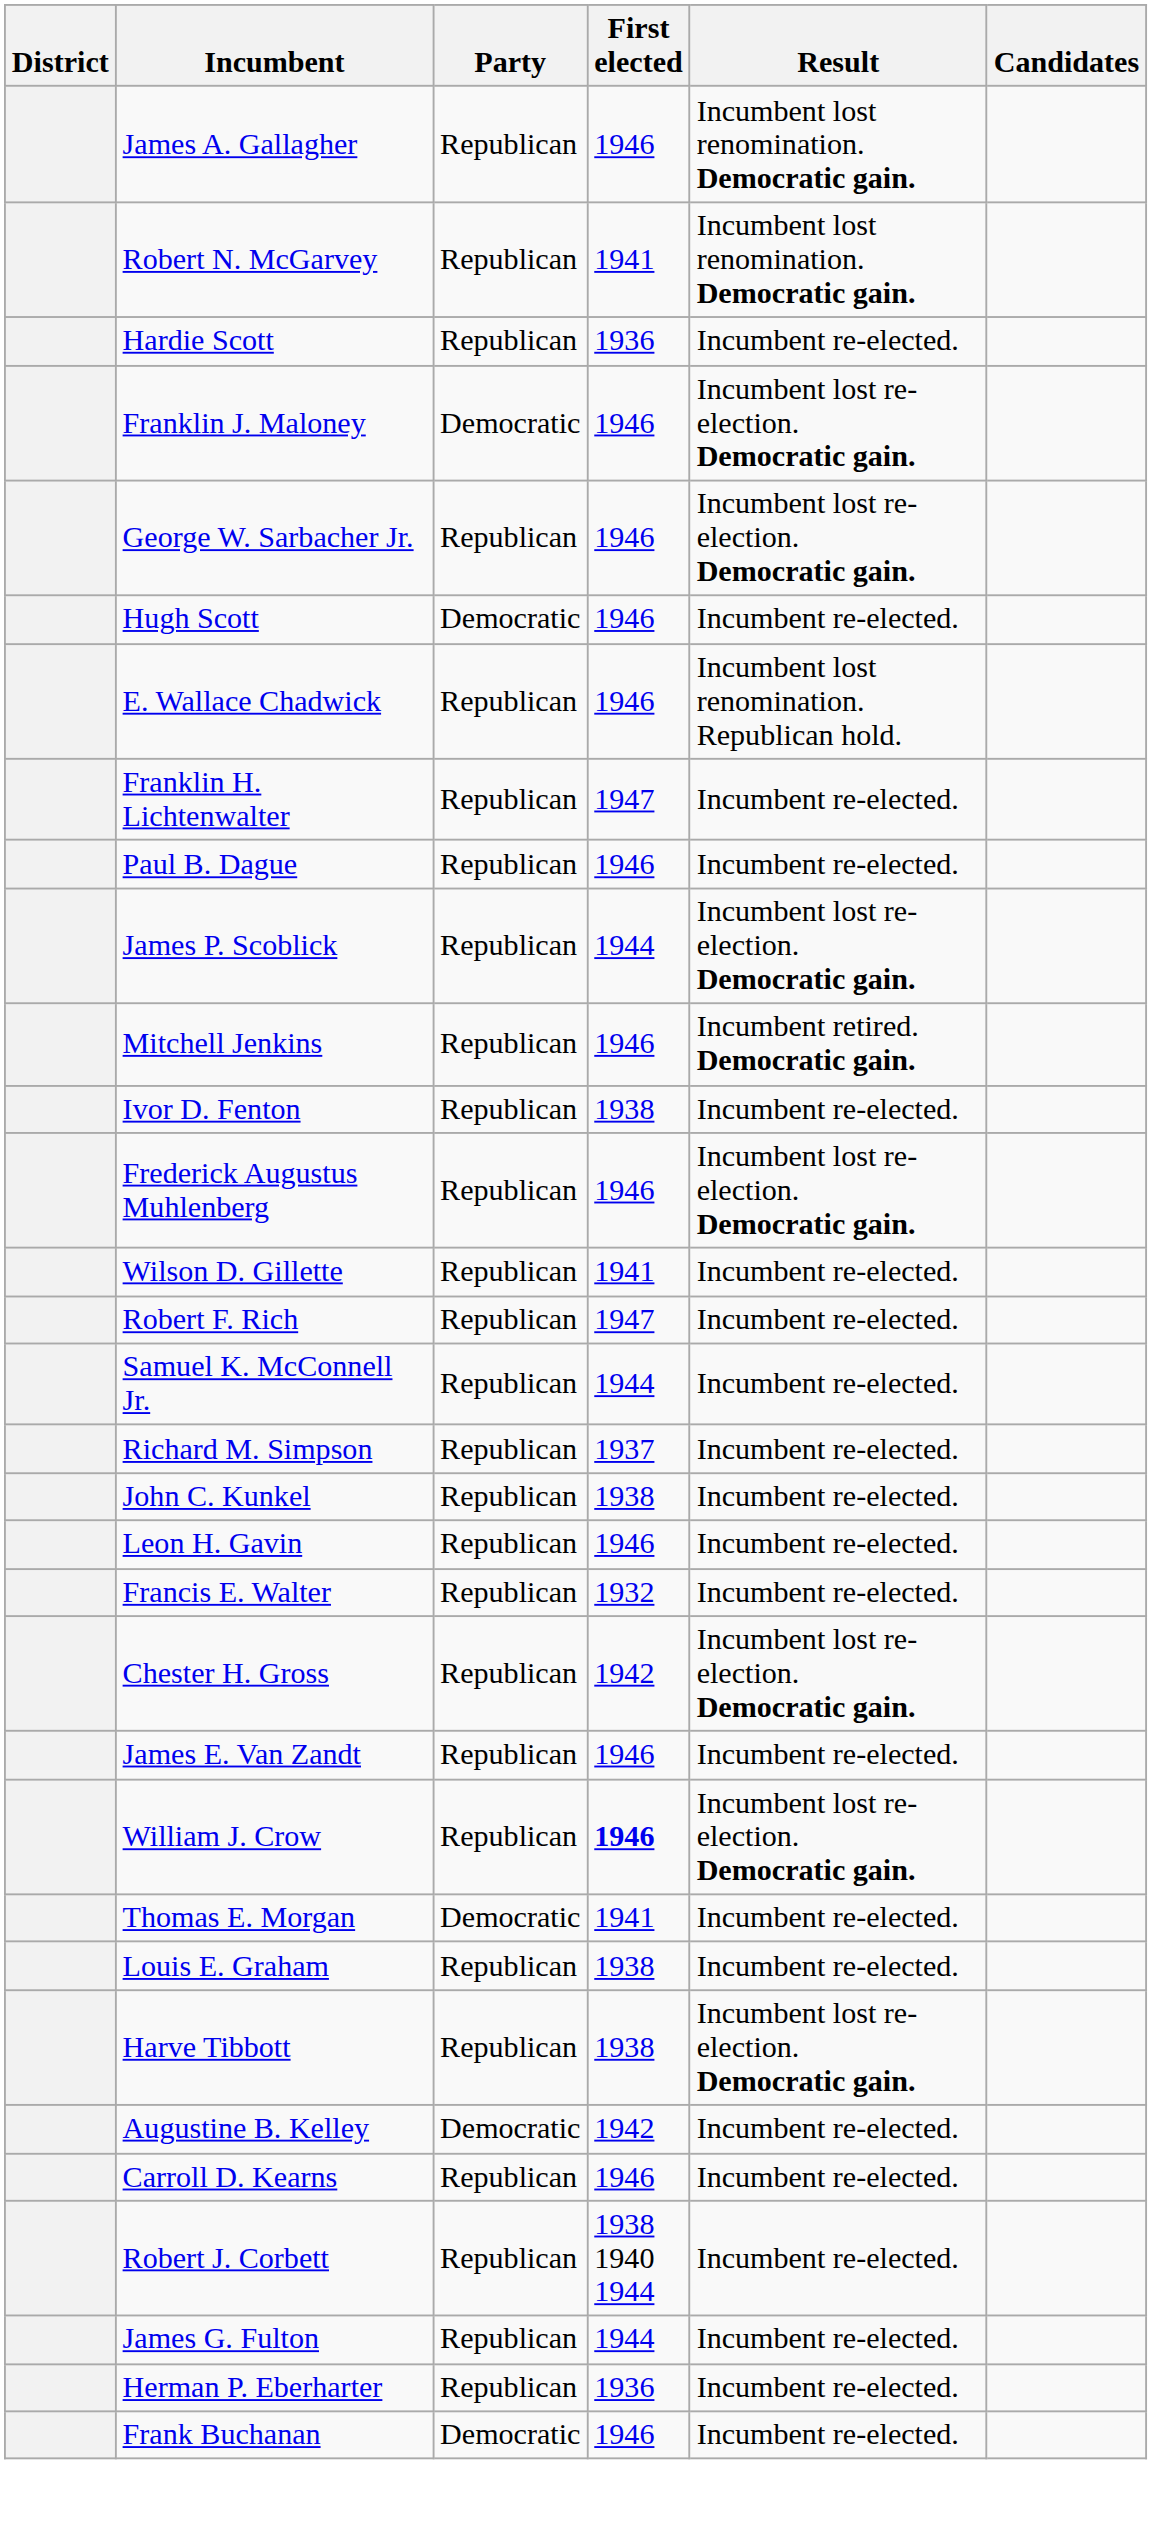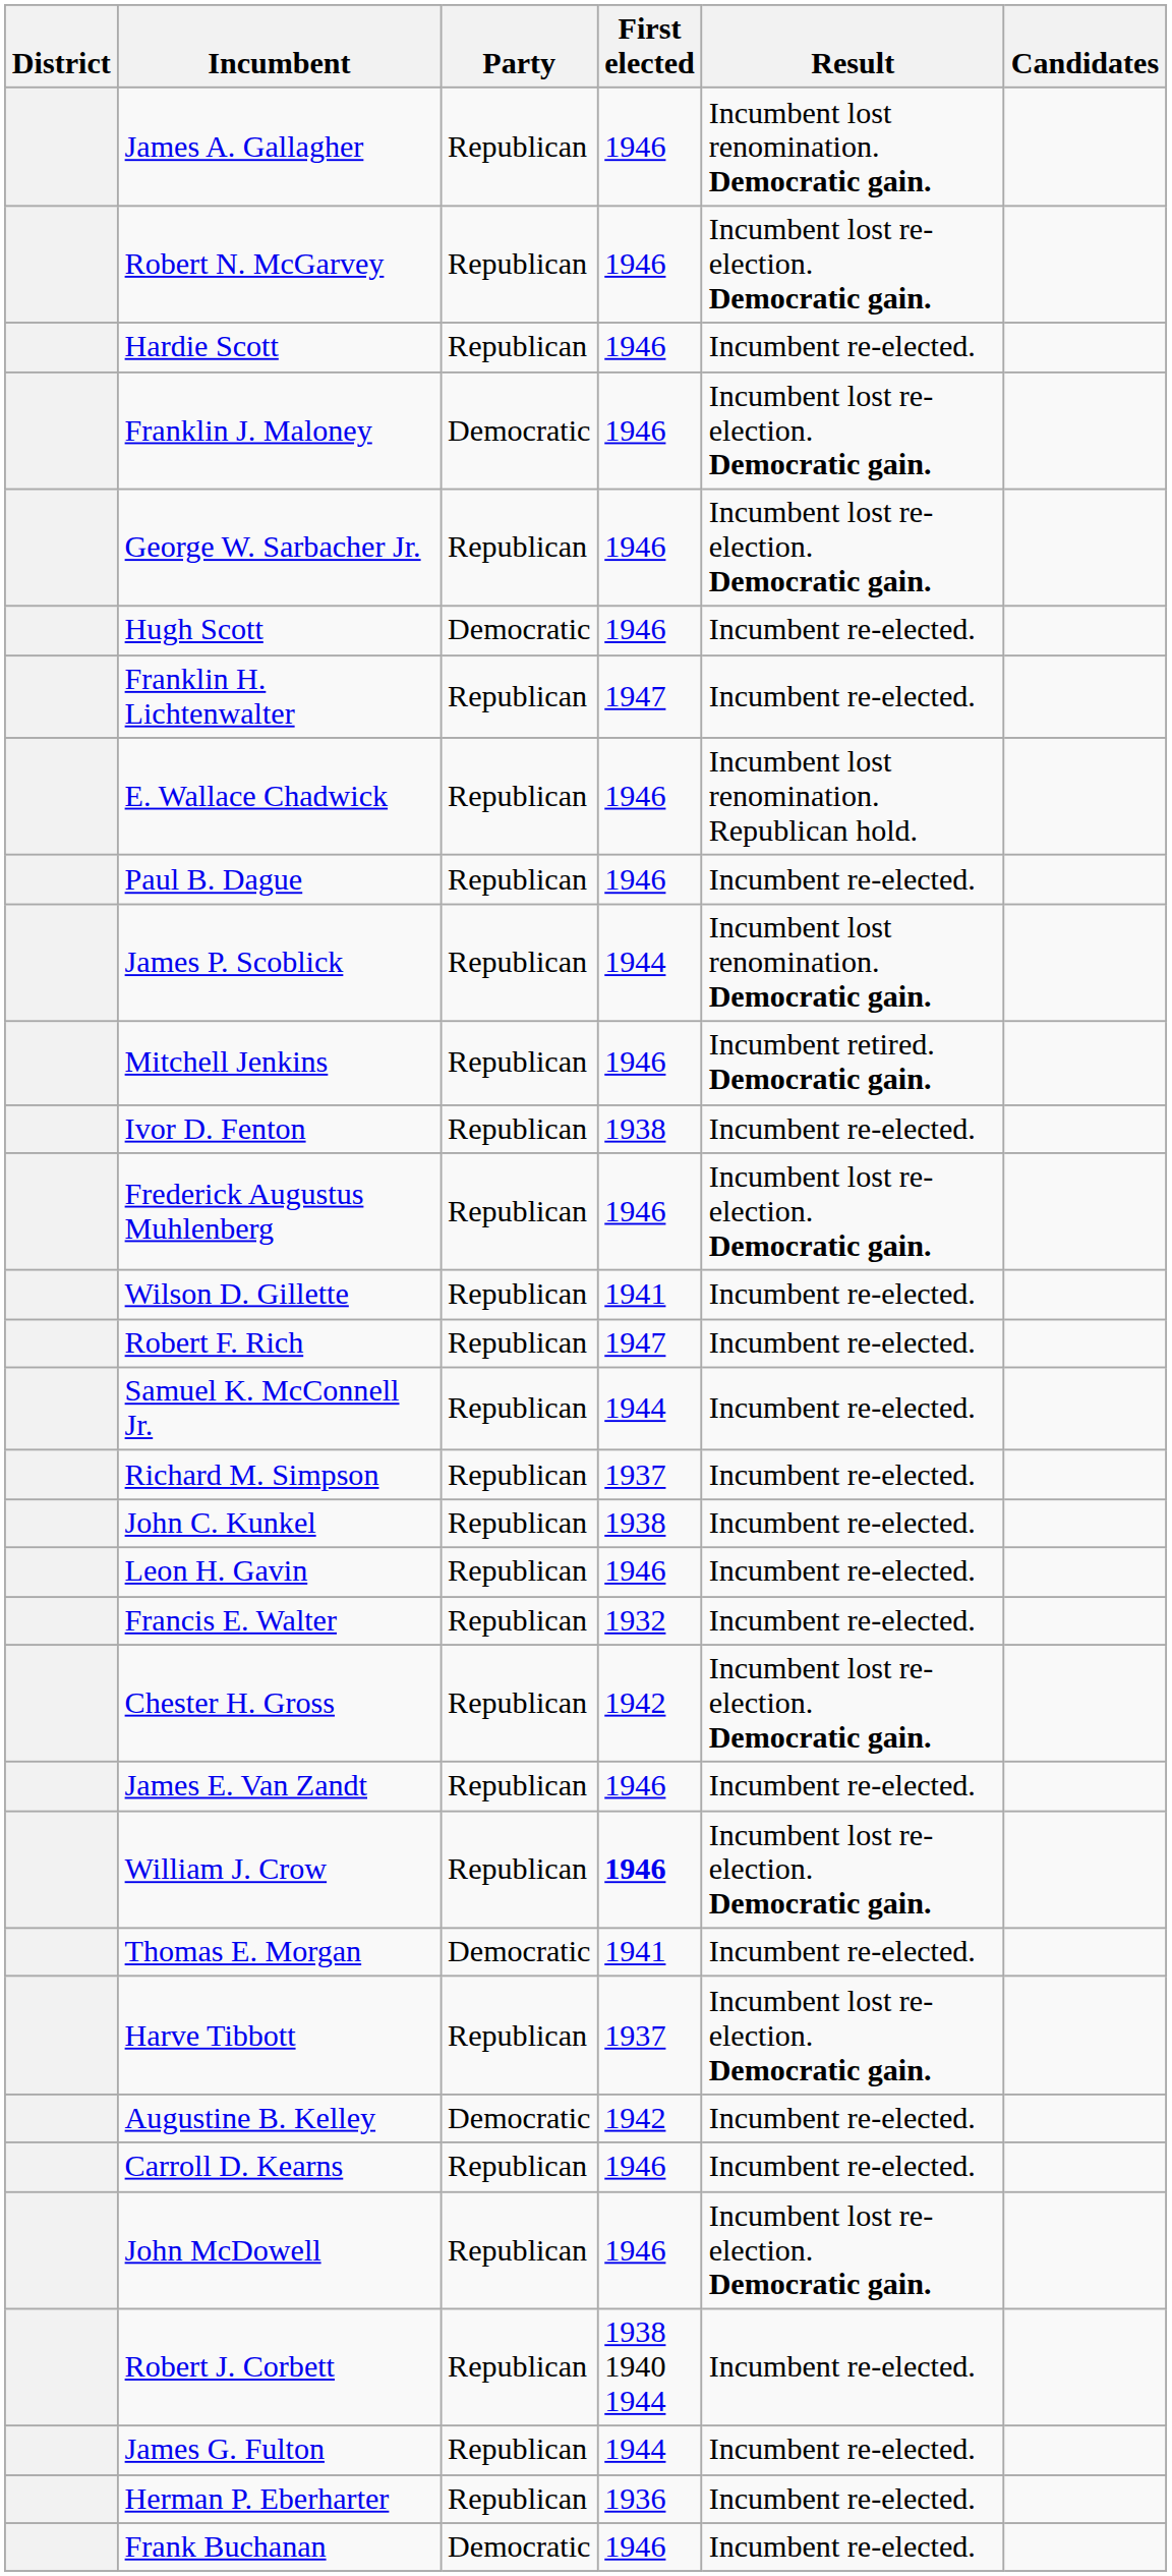Robert N. McGarvey | First elected: 1941 -> 1946
Robert N. McGarvey | Result: Incumbent lost renomination. Democratic gain. -> Incumbent lost re-election. Democratic gain.
Hardie Scott | First elected: 1936 -> 1946
rows swapped: E. Wallace Chadwick <-> Franklin H. Lichtenwalter
James P. Scoblick | Result: Incumbent lost re-election. Democratic gain. -> Incumbent lost renomination. Democratic gain.
- row: Louis E. Graham | Republican | 1938 | Incumbent re-elected.
Harve Tibbott | First elected: 1938 -> 1937
+ row: John McDowell | Republican | 1946 | Incumbent lost re-election. Democratic gain.
